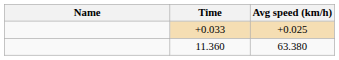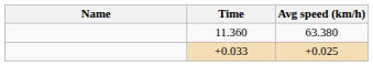rows swapped: 11.360 <-> +0.033
